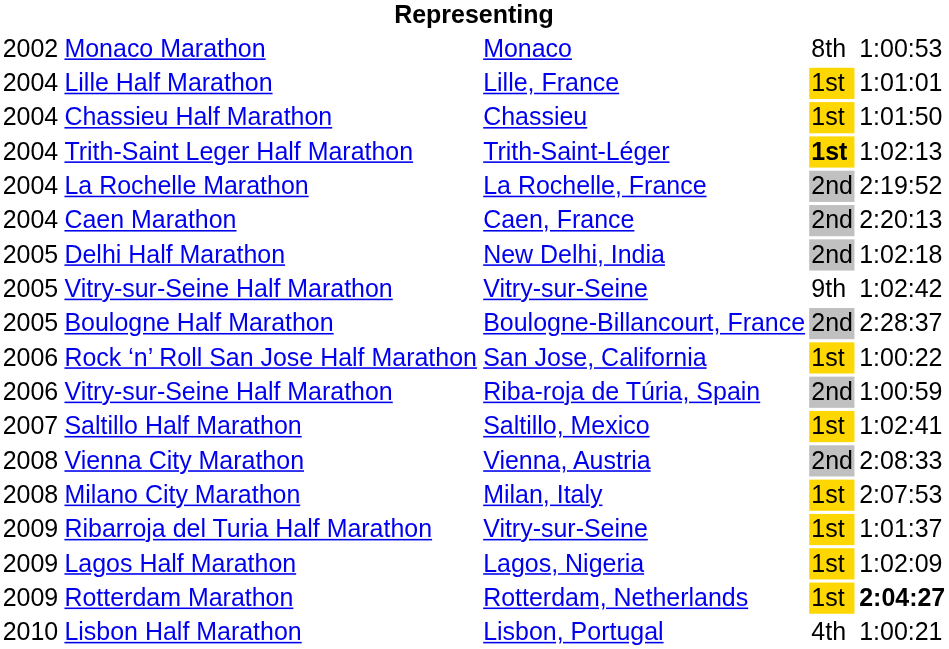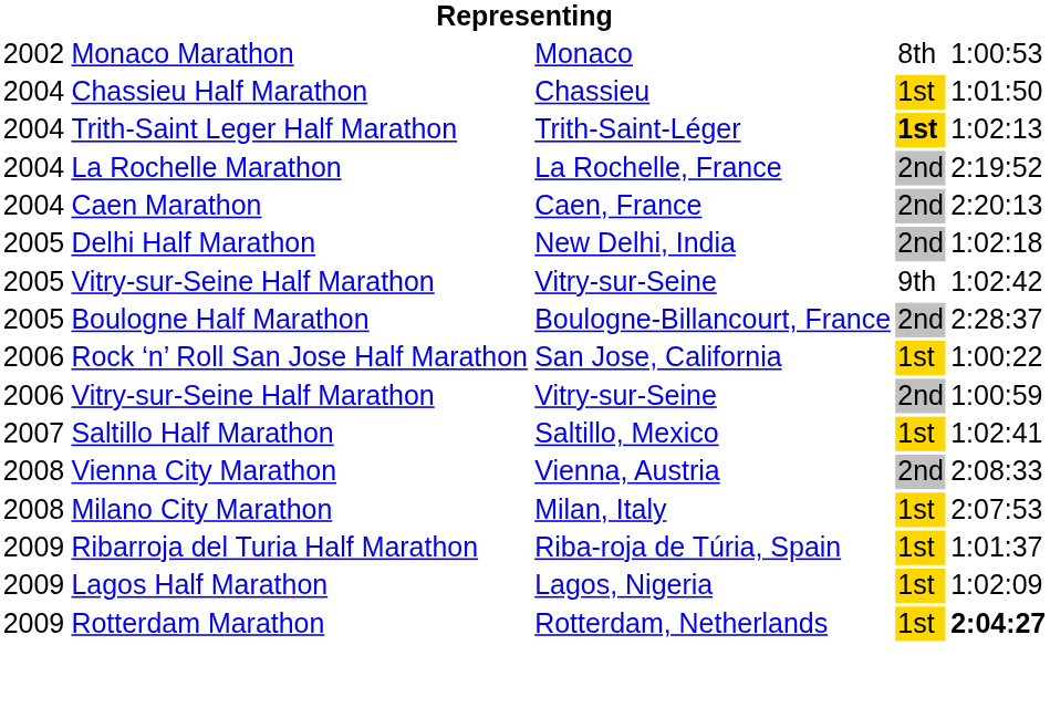- row: 2004 | Lille Half Marathon | Lille, France | 1st | 1:01:01
2006 / Vitry-sur-Seine Half Marathon | column 3: Riba-roja de Túria, Spain -> Vitry-sur-Seine
Ribarroja del Turia Half Marathon | column 3: Vitry-sur-Seine -> Riba-roja de Túria, Spain
- row: 2010 | Lisbon Half Marathon | Lisbon, Portugal | 4th | 1:00:21
